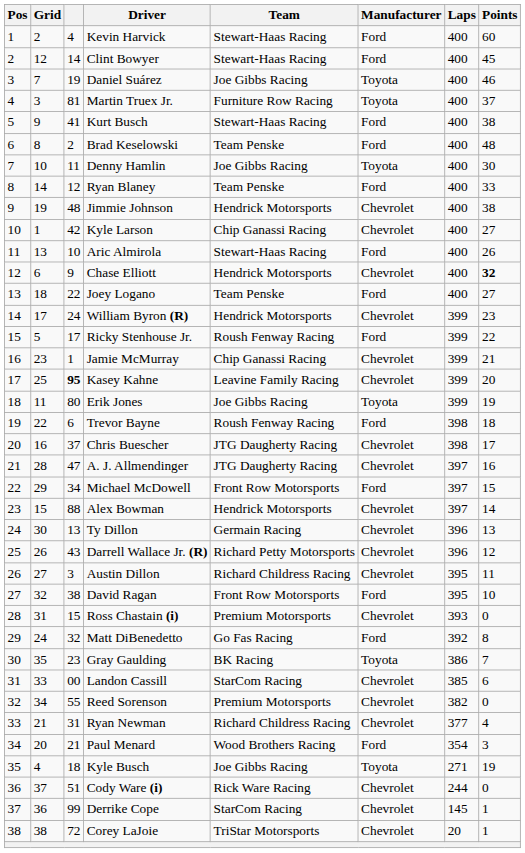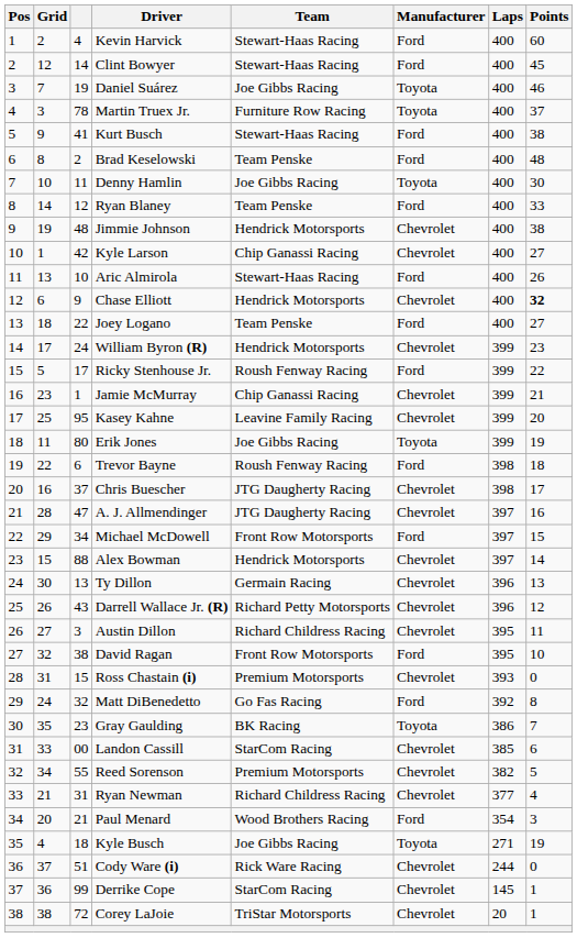Martin Truex Jr. | column 3: 81 -> 78
Kasey Kahne | column 3: bold -> normal
Reed Sorenson | Points: 0 -> 5
